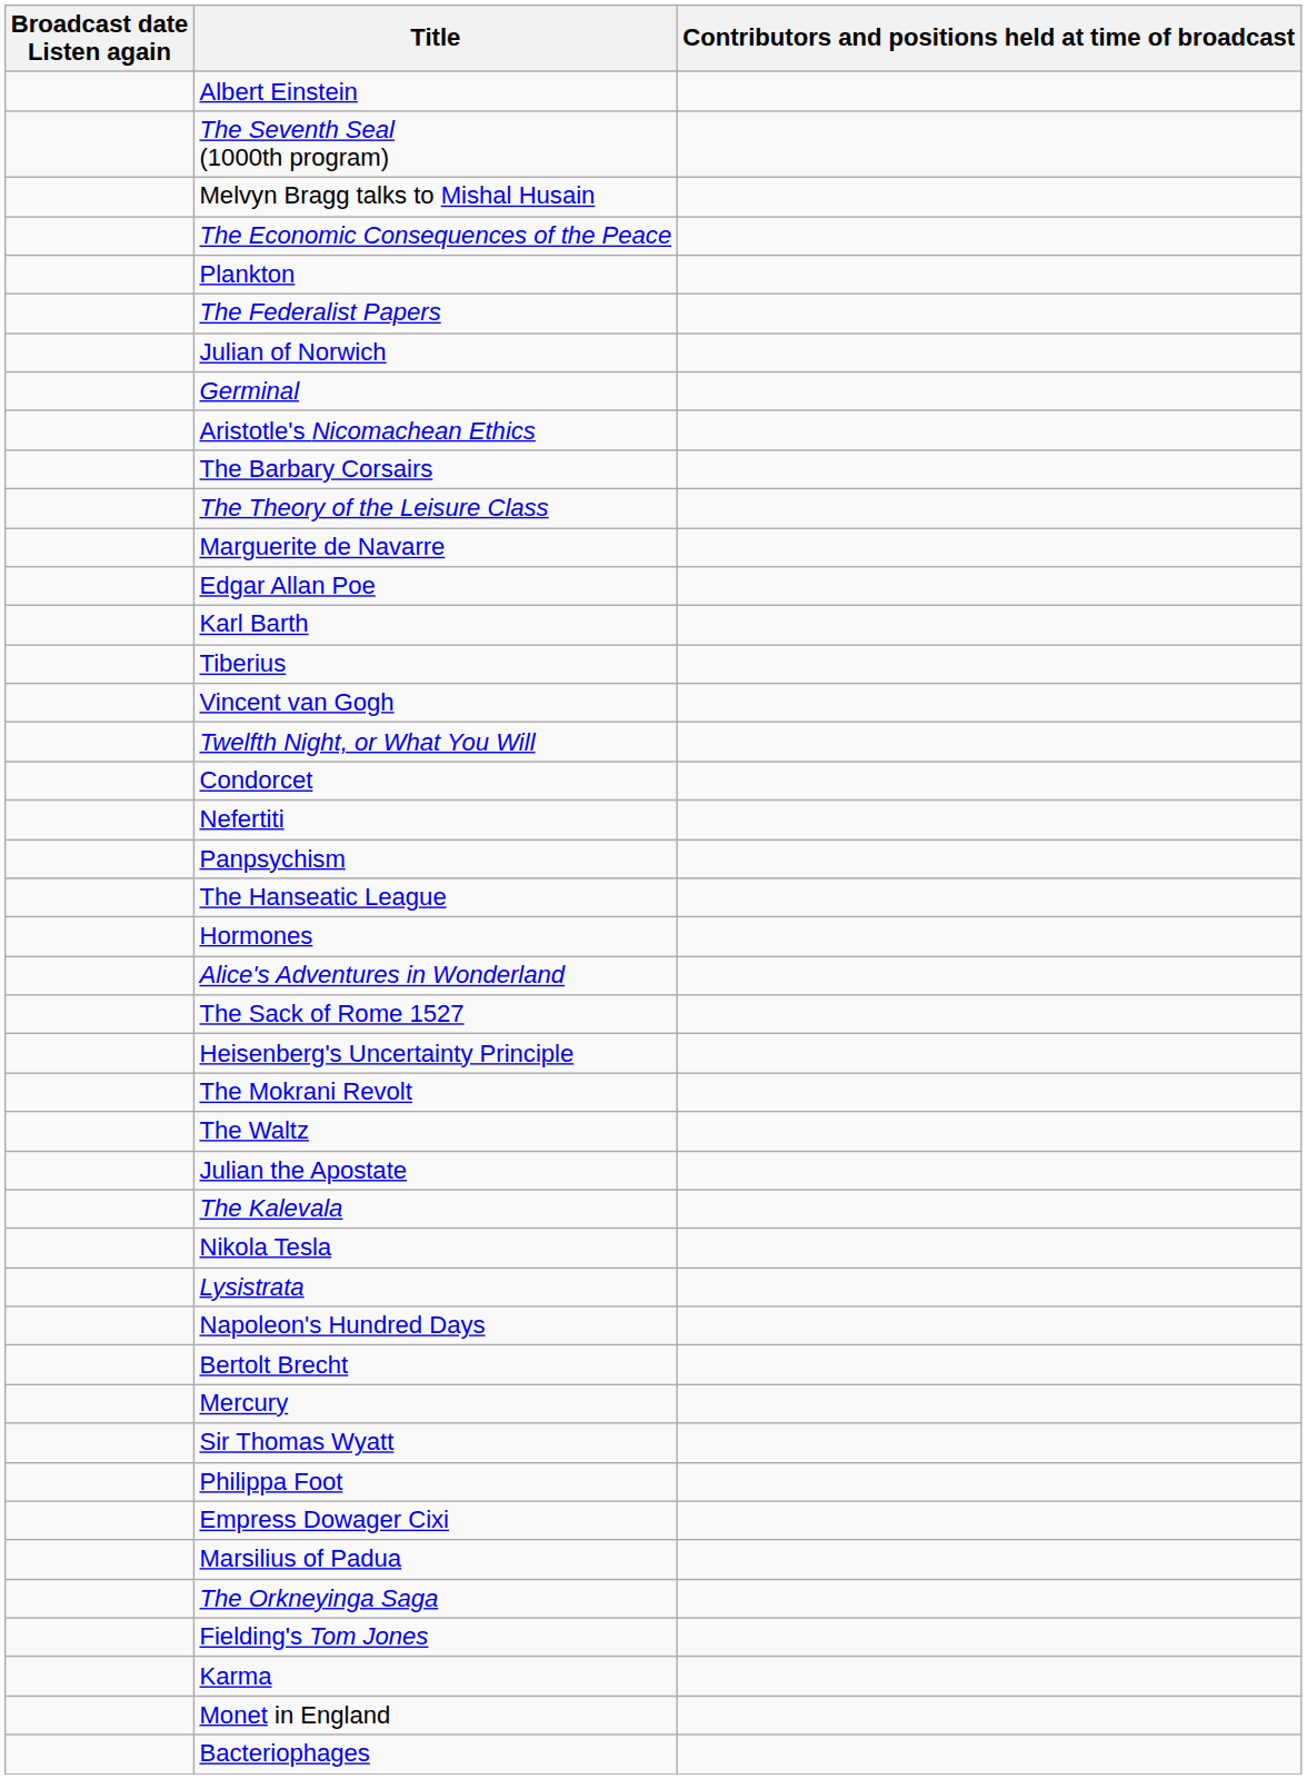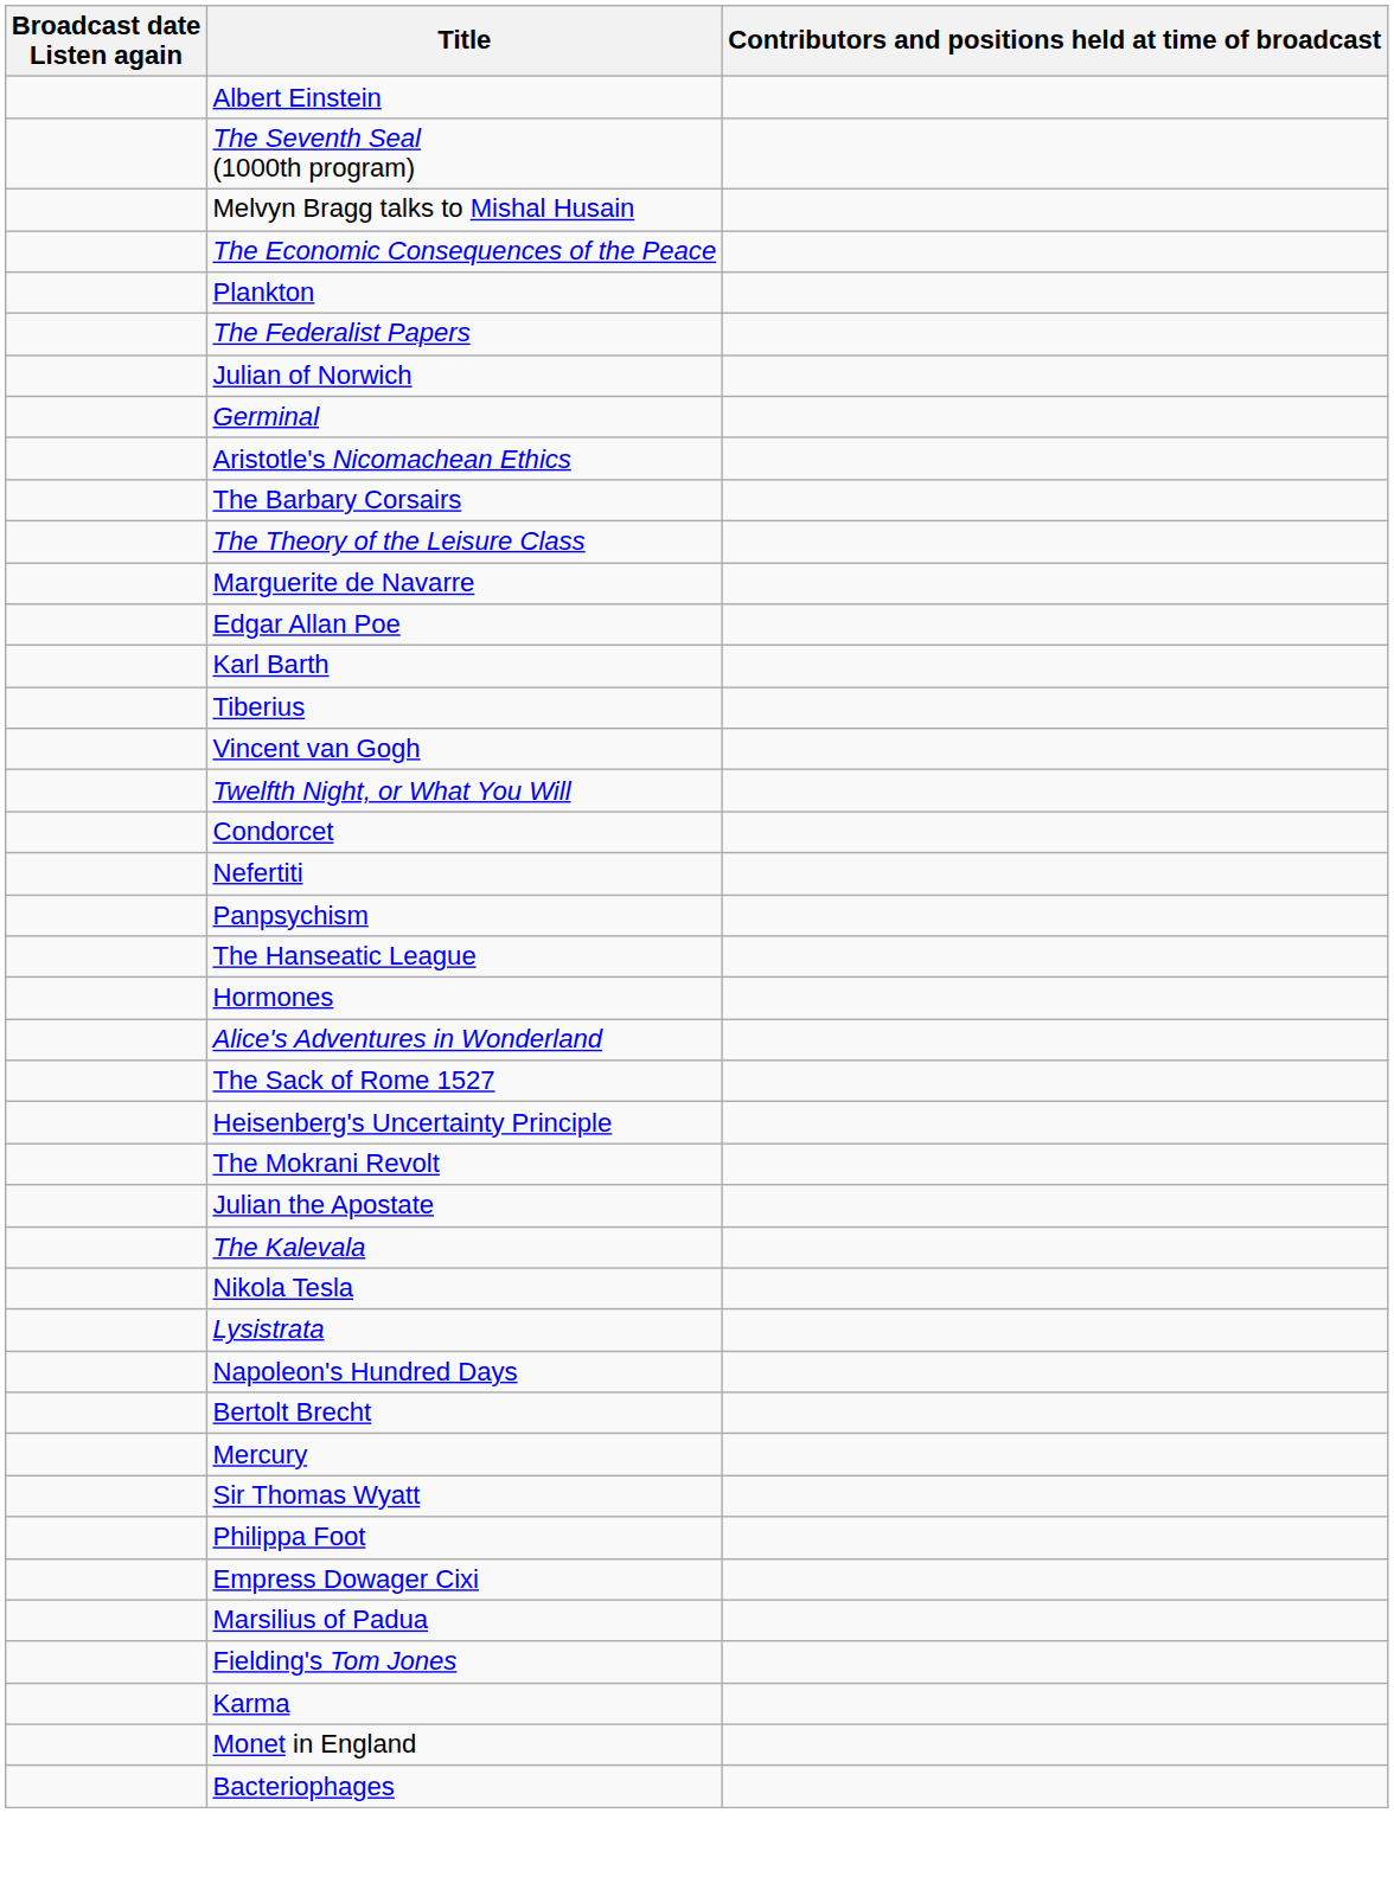- row: The Waltz
- row: The Orkneyinga Saga
